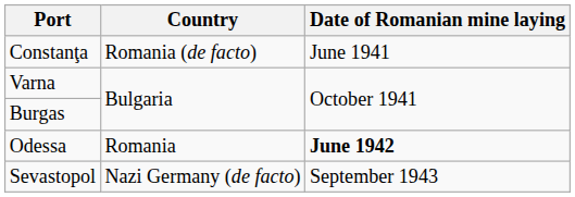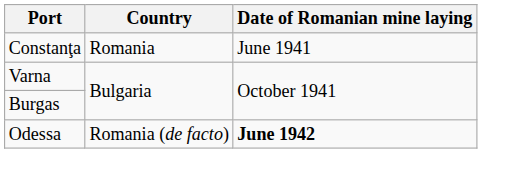Constanţa | Country: Romania (de facto) -> Romania
Odessa | Country: Romania -> Romania (de facto)
- row: Sevastopol | Nazi Germany (de facto) | September 1943
